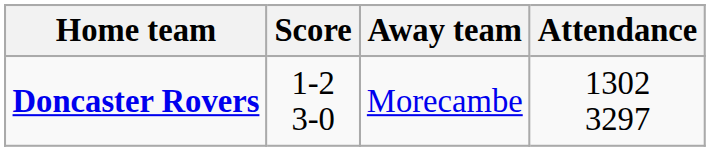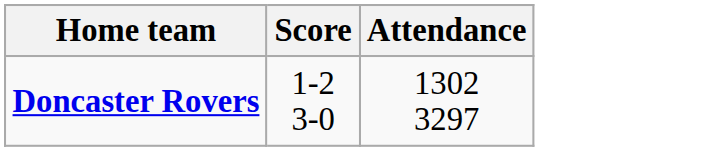- column: Away team | Morecambe
